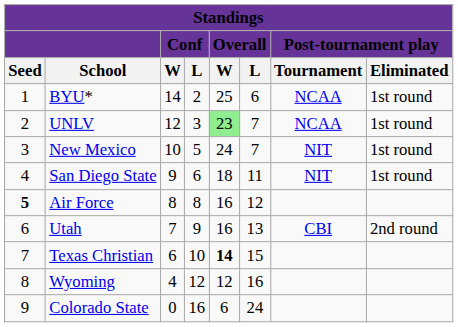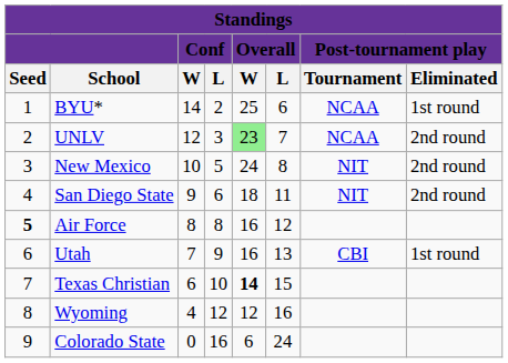UNLV | column 8: 1st round -> 2nd round
New Mexico | column 6: 7 -> 8
New Mexico | column 8: 1st round -> 2nd round
San Diego State | column 8: 1st round -> 2nd round
Utah | column 8: 2nd round -> 1st round
